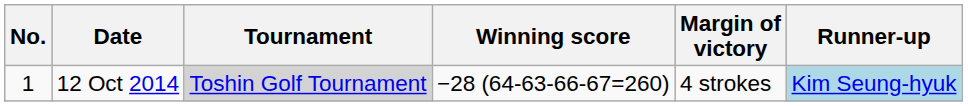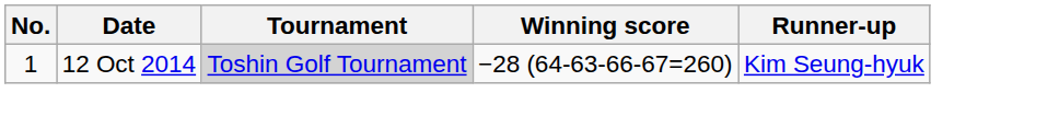- column: Margin of victory | 4 strokes
12 Oct 2014 | Runner-up: lightblue background -> no background
